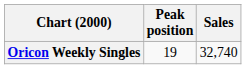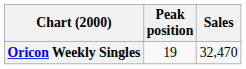Oricon Weekly Singles | Sales: 32,740 -> 32,470
